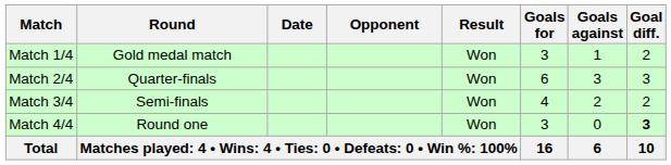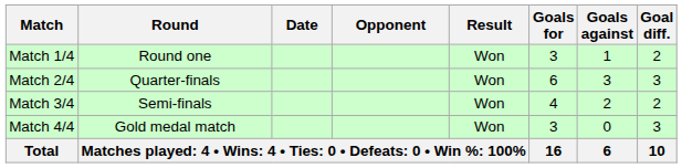Match 1/4 | Round: Gold medal match -> Round one
Match 4/4 | Round: Round one -> Gold medal match
Match 4/4 | Goal diff.: bold -> normal
